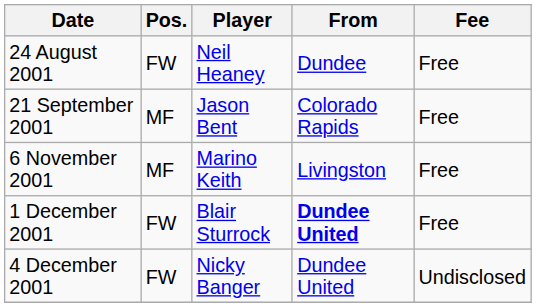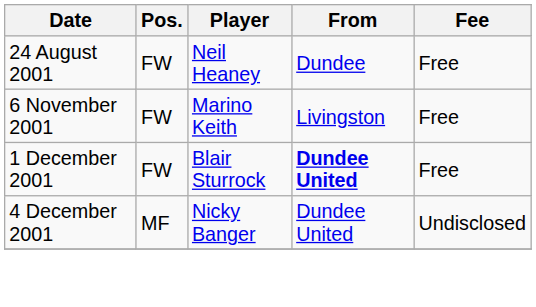- row: 21 September 2001 | MF | Jason Bent | Colorado Rapids | Free
6 November 2001 | Pos.: MF -> FW
4 December 2001 | Pos.: FW -> MF
